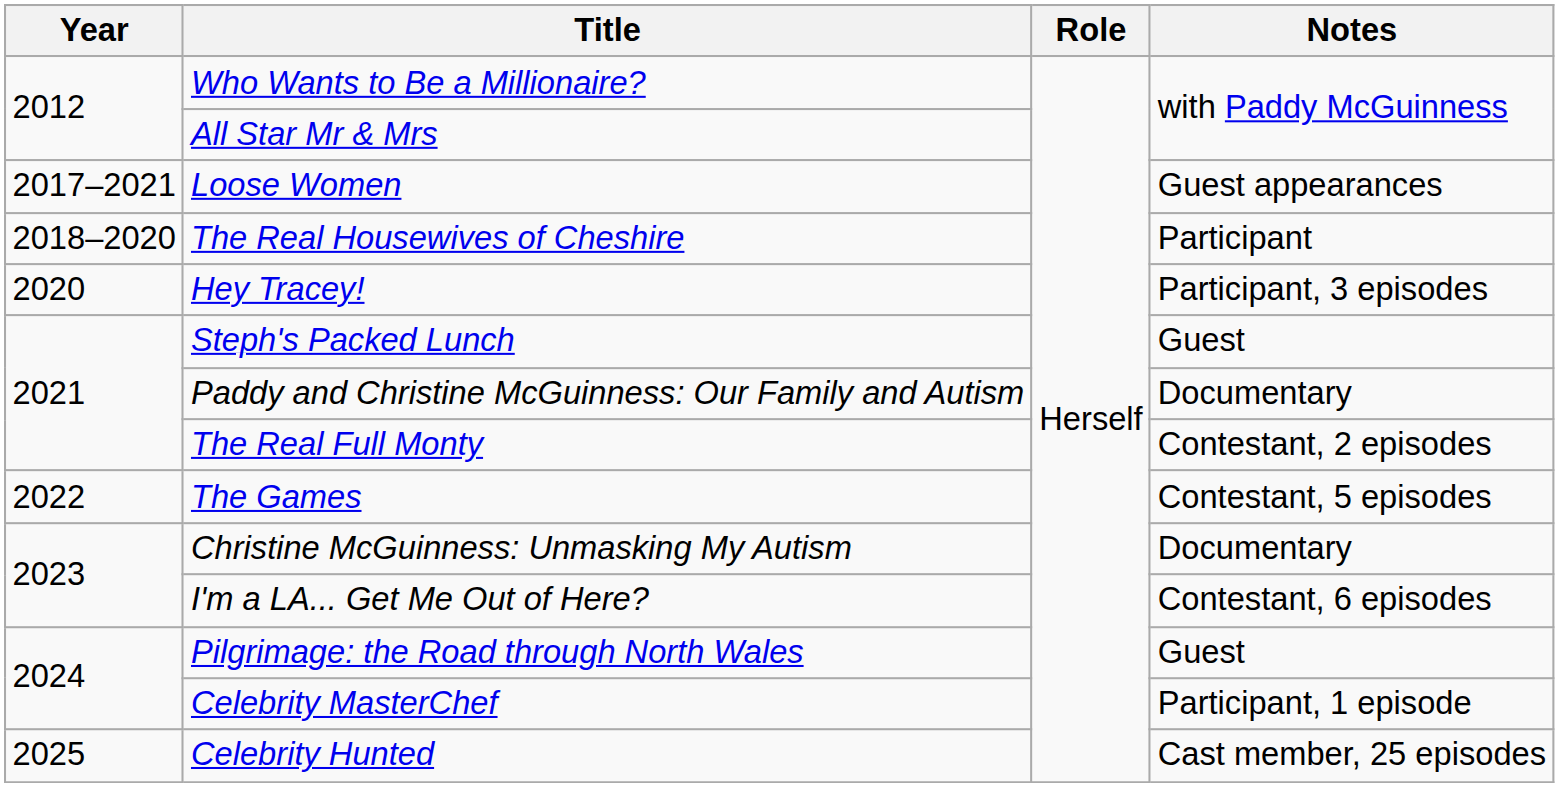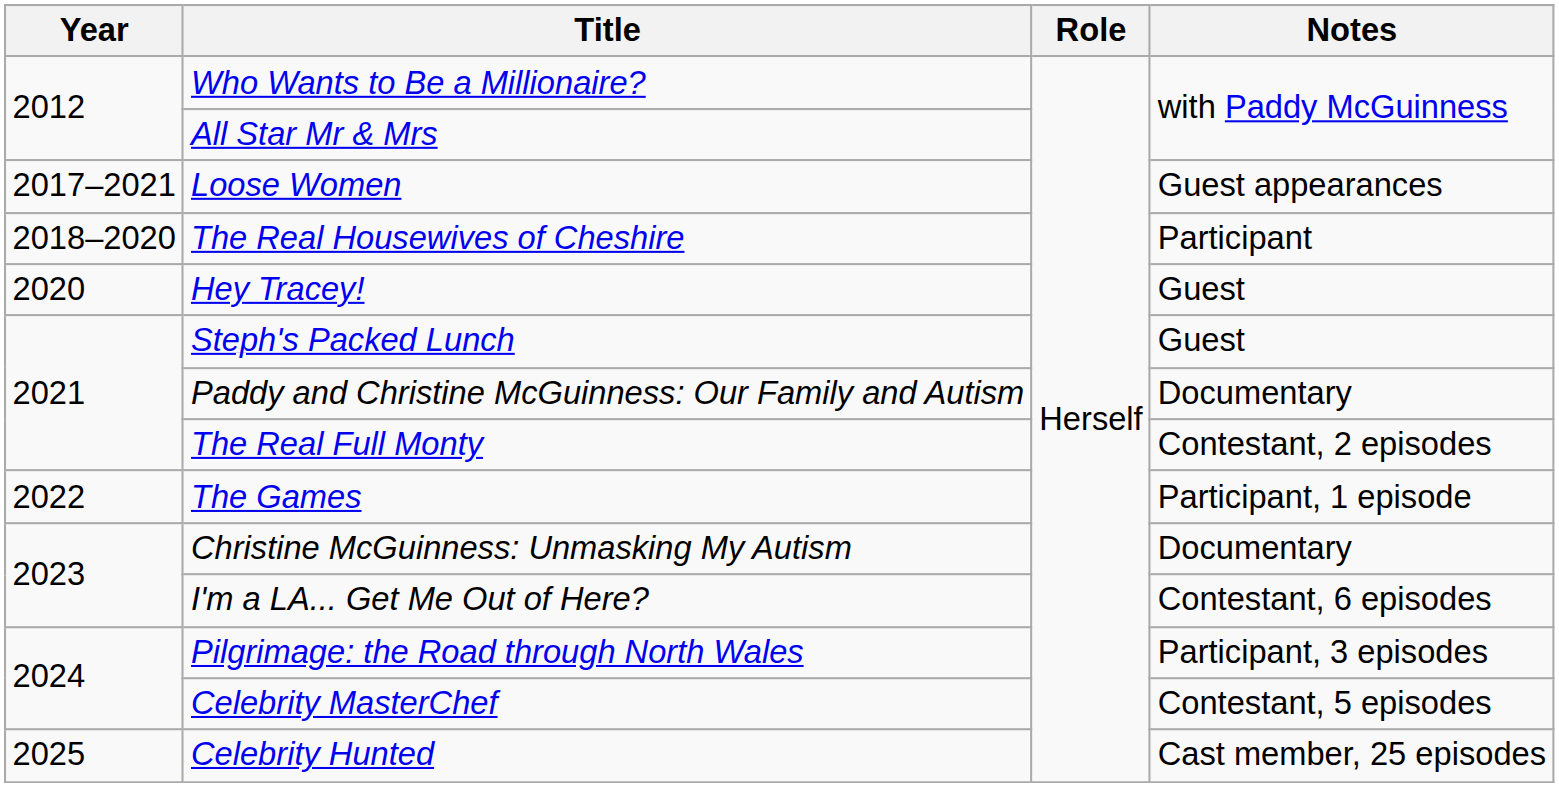Hey Tracey! | Notes: Participant, 3 episodes -> Guest
The Games | Notes: Contestant, 5 episodes -> Participant, 1 episode
Pilgrimage: the Road through North Wales | Notes: Guest -> Participant, 3 episodes
Celebrity MasterChef | Notes: Participant, 1 episode -> Contestant, 5 episodes
